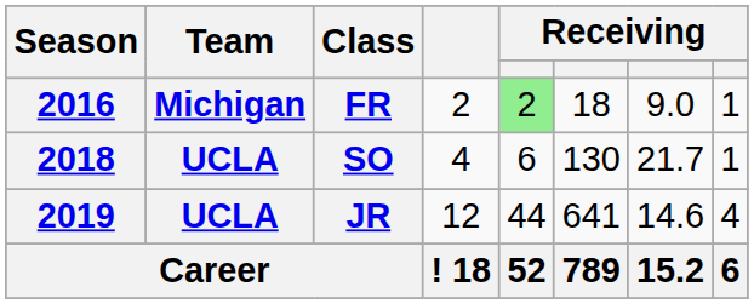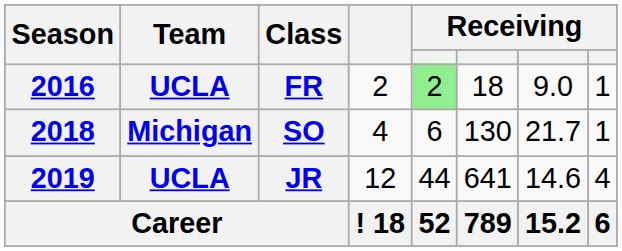FR | Team: Michigan -> UCLA
SO | Team: UCLA -> Michigan
